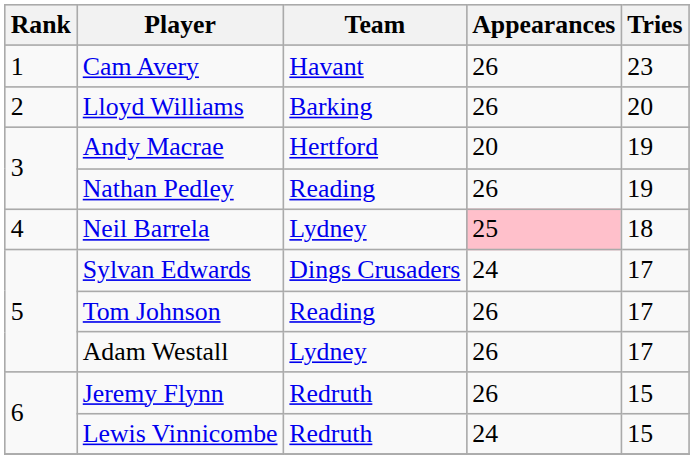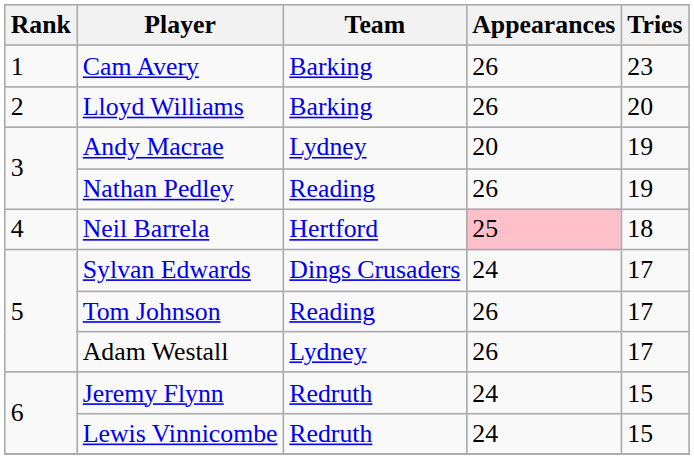Cam Avery | Team: Havant -> Barking
Andy Macrae | Team: Hertford -> Lydney
Neil Barrela | Team: Lydney -> Hertford
Jeremy Flynn | Appearances: 26 -> 24
